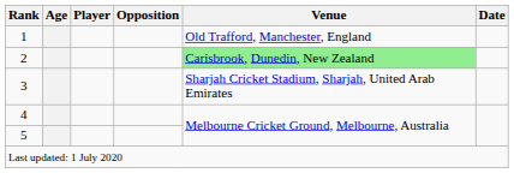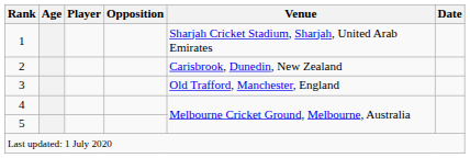1 | Venue: Old Trafford, Manchester, England -> Sharjah Cricket Stadium, Sharjah, United Arab Emirates
2 | Venue: lightgreen background -> no background
3 | Venue: Sharjah Cricket Stadium, Sharjah, United Arab Emirates -> Old Trafford, Manchester, England
